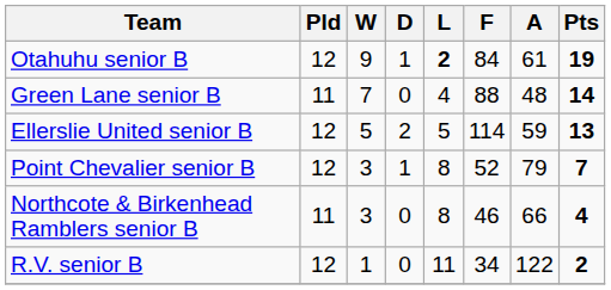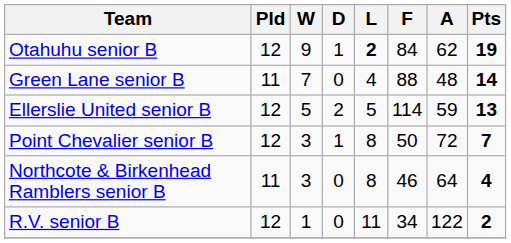Otahuhu senior B | A: 61 -> 62
Point Chevalier senior B | F: 52 -> 50
Point Chevalier senior B | A: 79 -> 72
Northcote & Birkenhead Ramblers senior B | A: 66 -> 64
